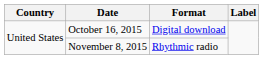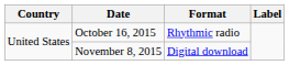October 16, 2015 | Format: Digital download -> Rhythmic radio
November 8, 2015 | Format: Rhythmic radio -> Digital download
